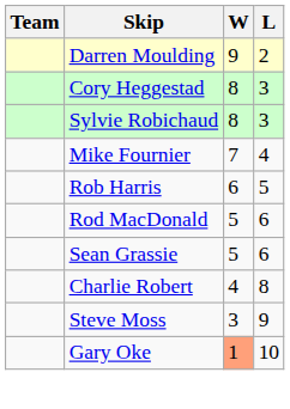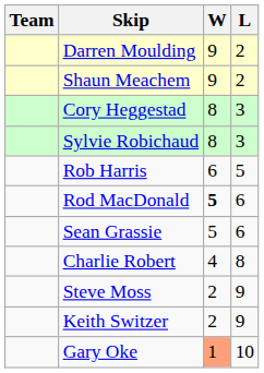+ row: Shaun Meachem | 9 | 2
- row: Mike Fournier | 7 | 4
Rod MacDonald | W: normal -> bold
Steve Moss | W: 3 -> 2
+ row: Keith Switzer | 2 | 9
